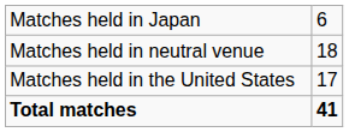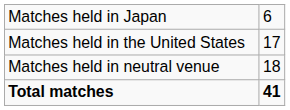rows swapped: Matches held in neutral venue <-> Matches held in the United States
